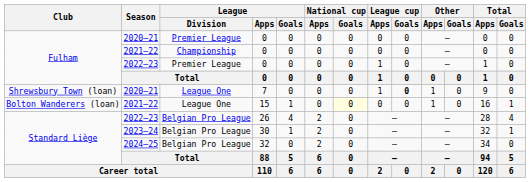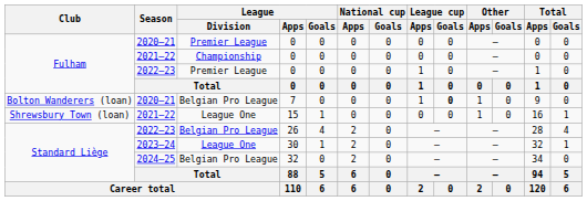7 | Club: Shrewsbury Town (loan) -> Bolton Wanderers (loan)
7 | League / Division: League One -> Belgian Pro League
15 | Club: Bolton Wanderers (loan) -> Shrewsbury Town (loan)
15 | National cup / Goals: lightyellow background -> no background
30 | League / Division: Belgian Pro League -> League One
